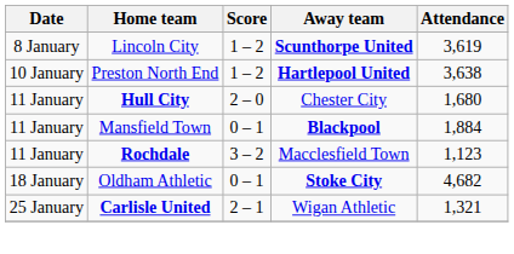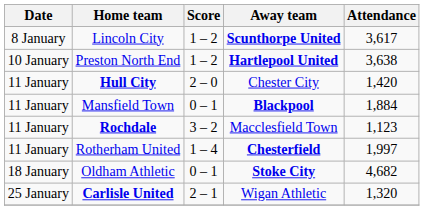Lincoln City | Attendance: 3,619 -> 3,617
Hull City | Attendance: 1,680 -> 1,420
+ row: 11 January | Rotherham United | 1 – 4 | Chesterfield | 1,997
Carlisle United | Attendance: 1,321 -> 1,320
